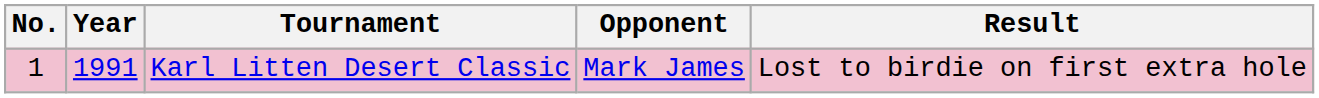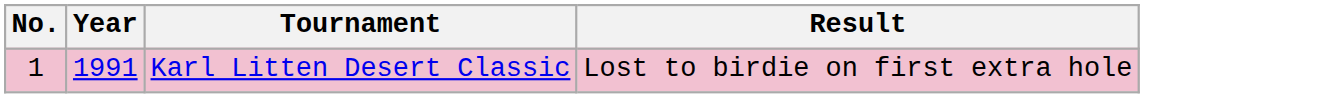- column: Opponent | Mark James
